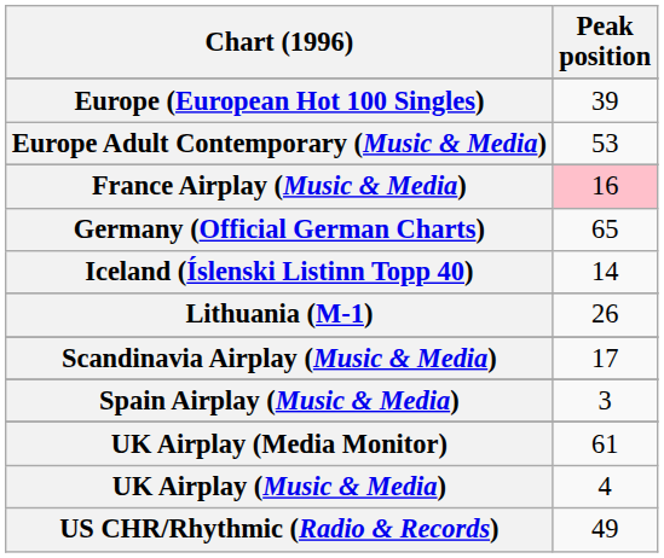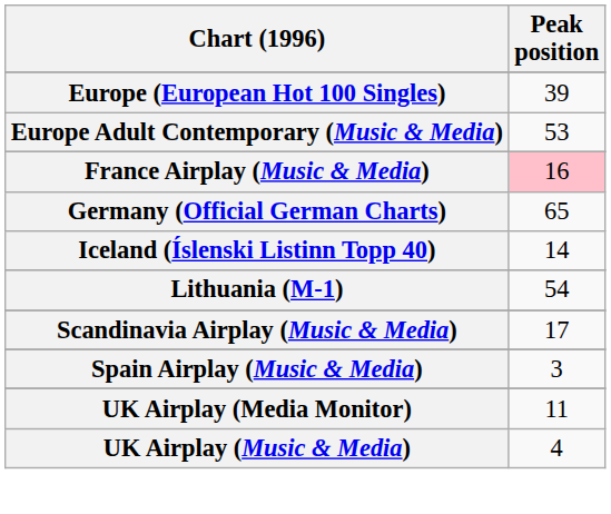Lithuania (M-1) | Peak position: 26 -> 54
UK Airplay (Media Monitor) | Peak position: 61 -> 11
- row: US CHR/Rhythmic (Radio & Records) | 49
